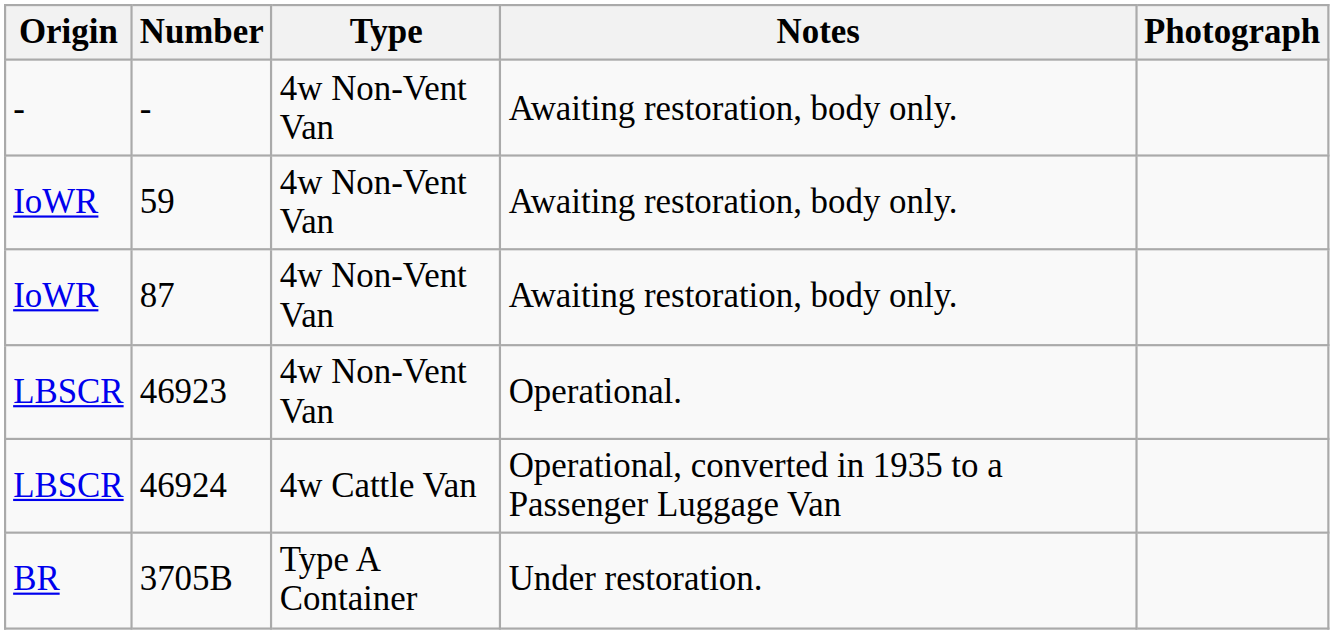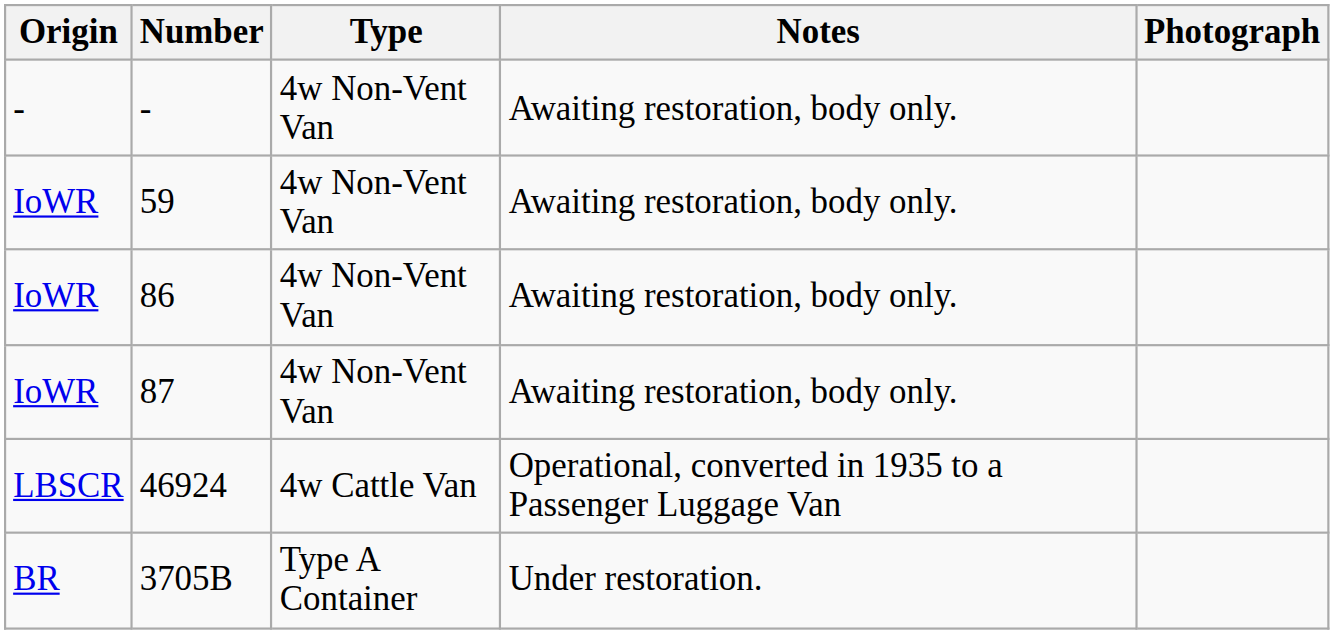+ row: IoWR | 86 | 4w Non-Vent Van | Awaiting restoration, body only.
- row: LBSCR | 46923 | 4w Non-Vent Van | Operational.
